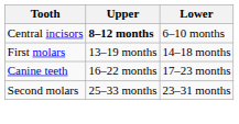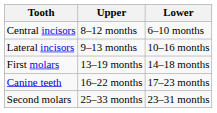Central incisors | Upper: bold -> normal
+ row: Lateral incisors | 9–13 months | 10–16 months
